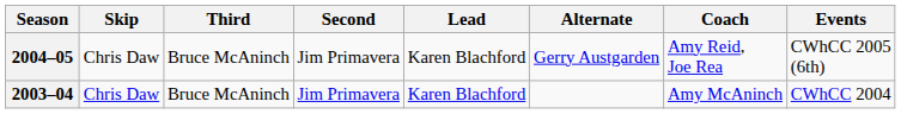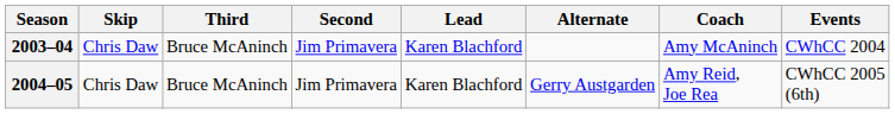rows swapped: 2003–04 <-> 2004–05
